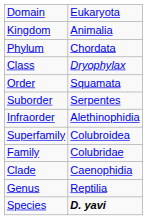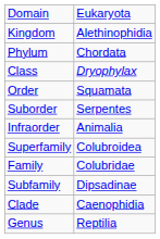Kingdom | column 2: Animalia -> Alethinophidia
Infraorder | column 2: Alethinophidia -> Animalia
+ row: Subfamily | Dipsadinae
- row: Species | D. yavi
